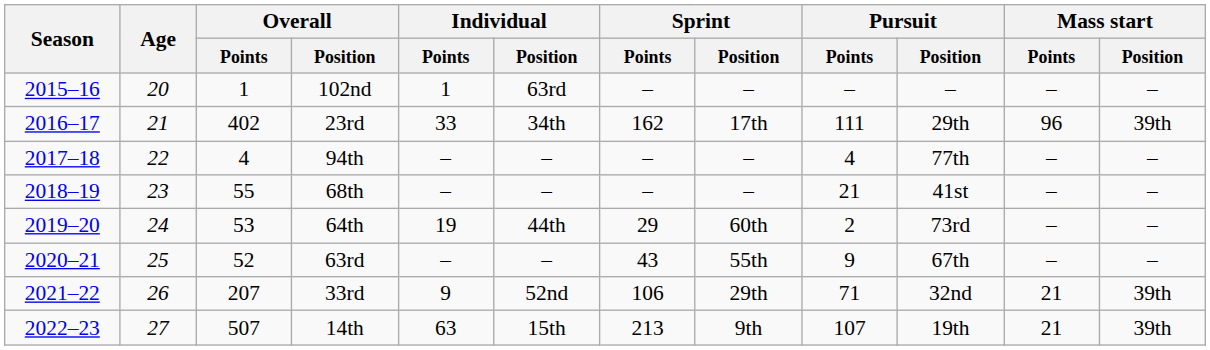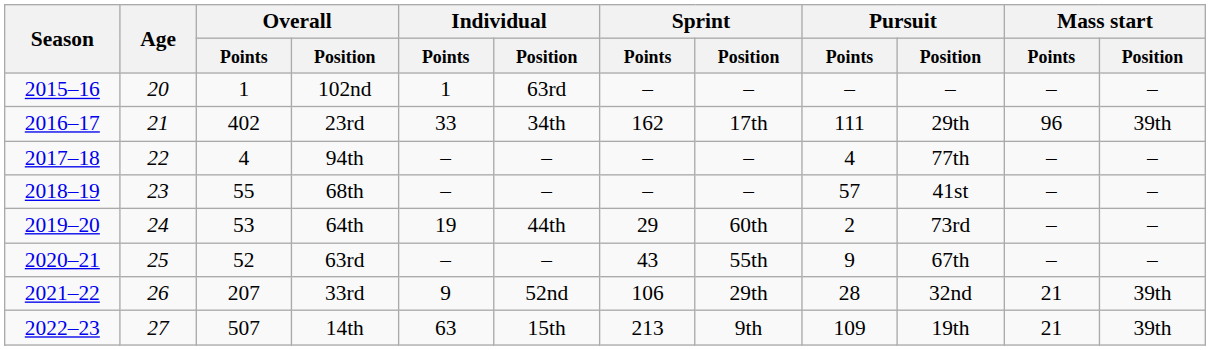68th | Pursuit / Points: 21 -> 57
33rd | Pursuit / Points: 71 -> 28
14th | Pursuit / Points: 107 -> 109
